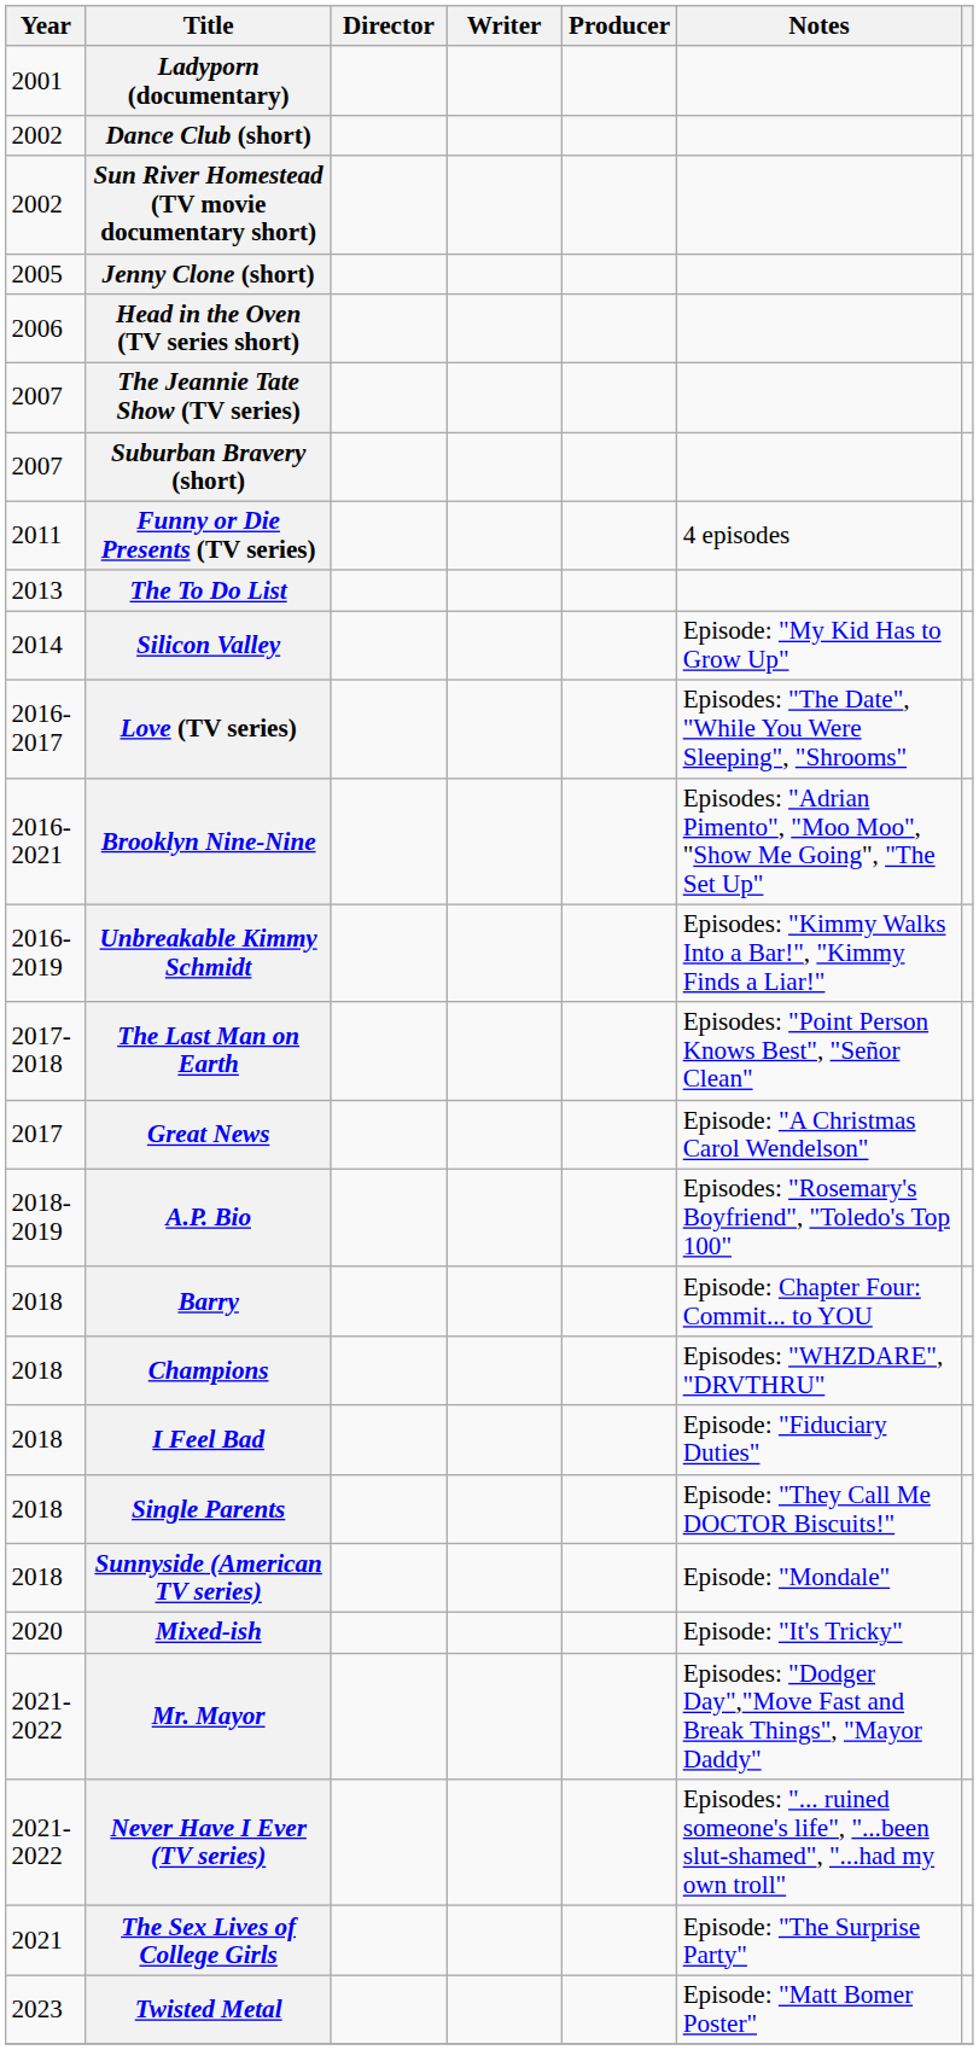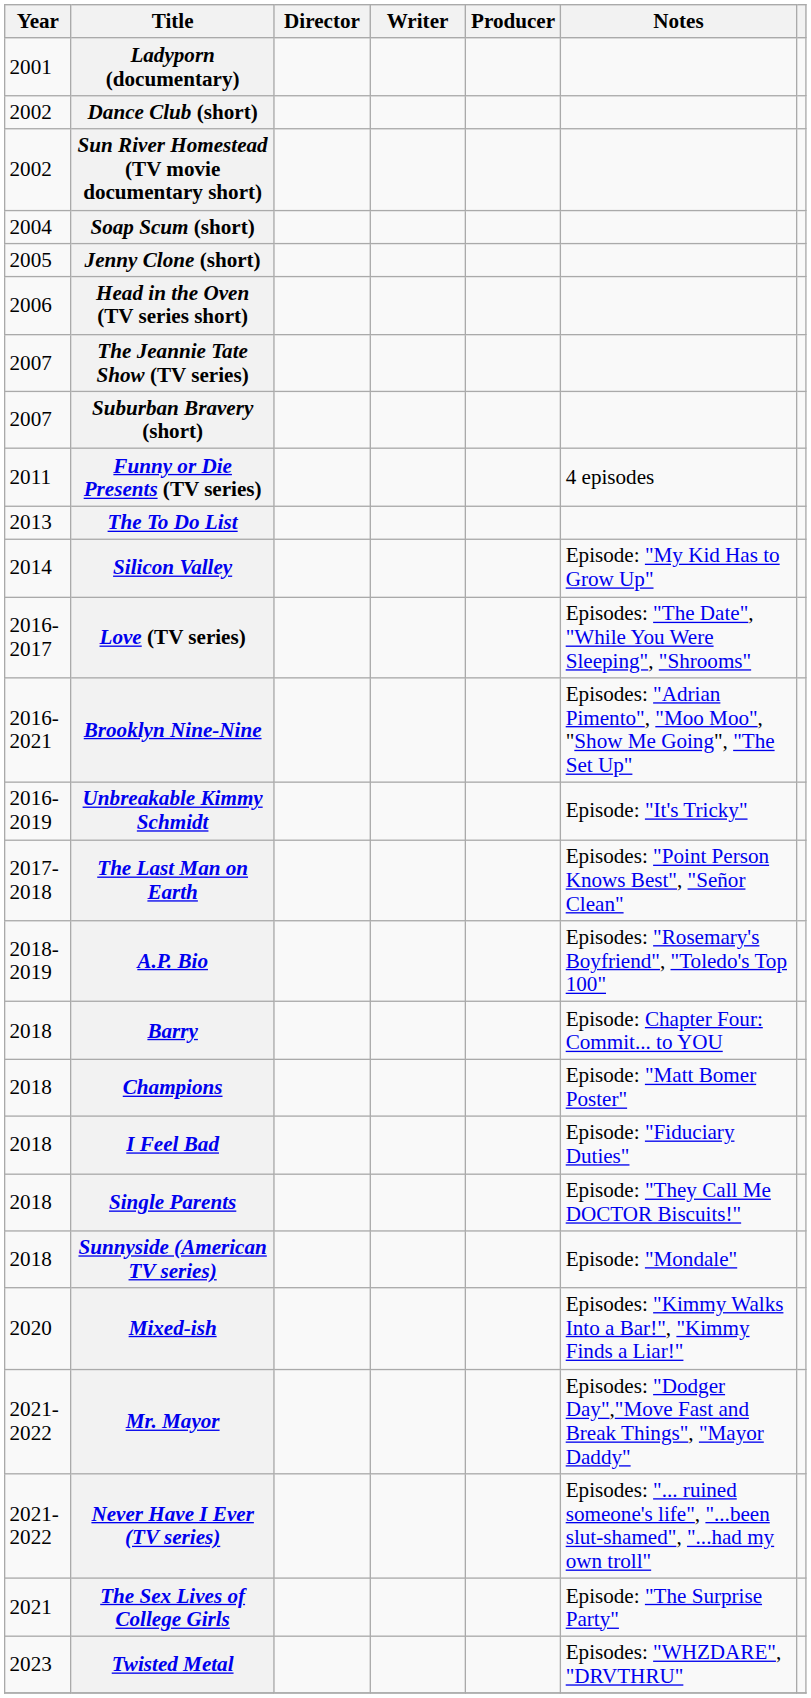+ row: 2004 | Soap Scum (short)
Unbreakable Kimmy Schmidt | Notes: Episodes: "Kimmy Walks Into a Bar!", "Kimmy Finds a Liar!" -> Episode: "It's Tricky"
- row: 2017 | Great News | Episode: "A Christmas Carol Wendelson"
Champions | Notes: Episodes: "WHZDARE", "DRVTHRU" -> Episode: "Matt Bomer Poster"
Mixed-ish | Notes: Episode: "It's Tricky" -> Episodes: "Kimmy Walks Into a Bar!", "Kimmy Finds a Liar!"
Twisted Metal | Notes: Episode: "Matt Bomer Poster" -> Episodes: "WHZDARE", "DRVTHRU"
